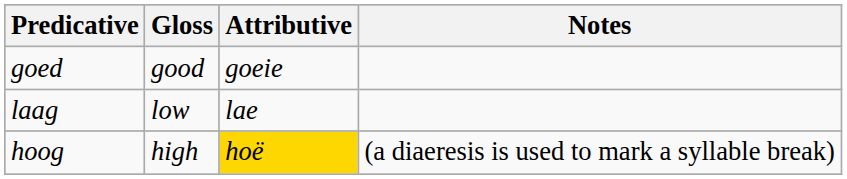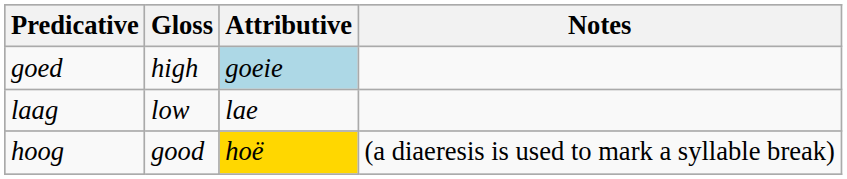goed | Gloss: good -> high
goed | Attributive: no background -> lightblue background
hoog | Gloss: high -> good
